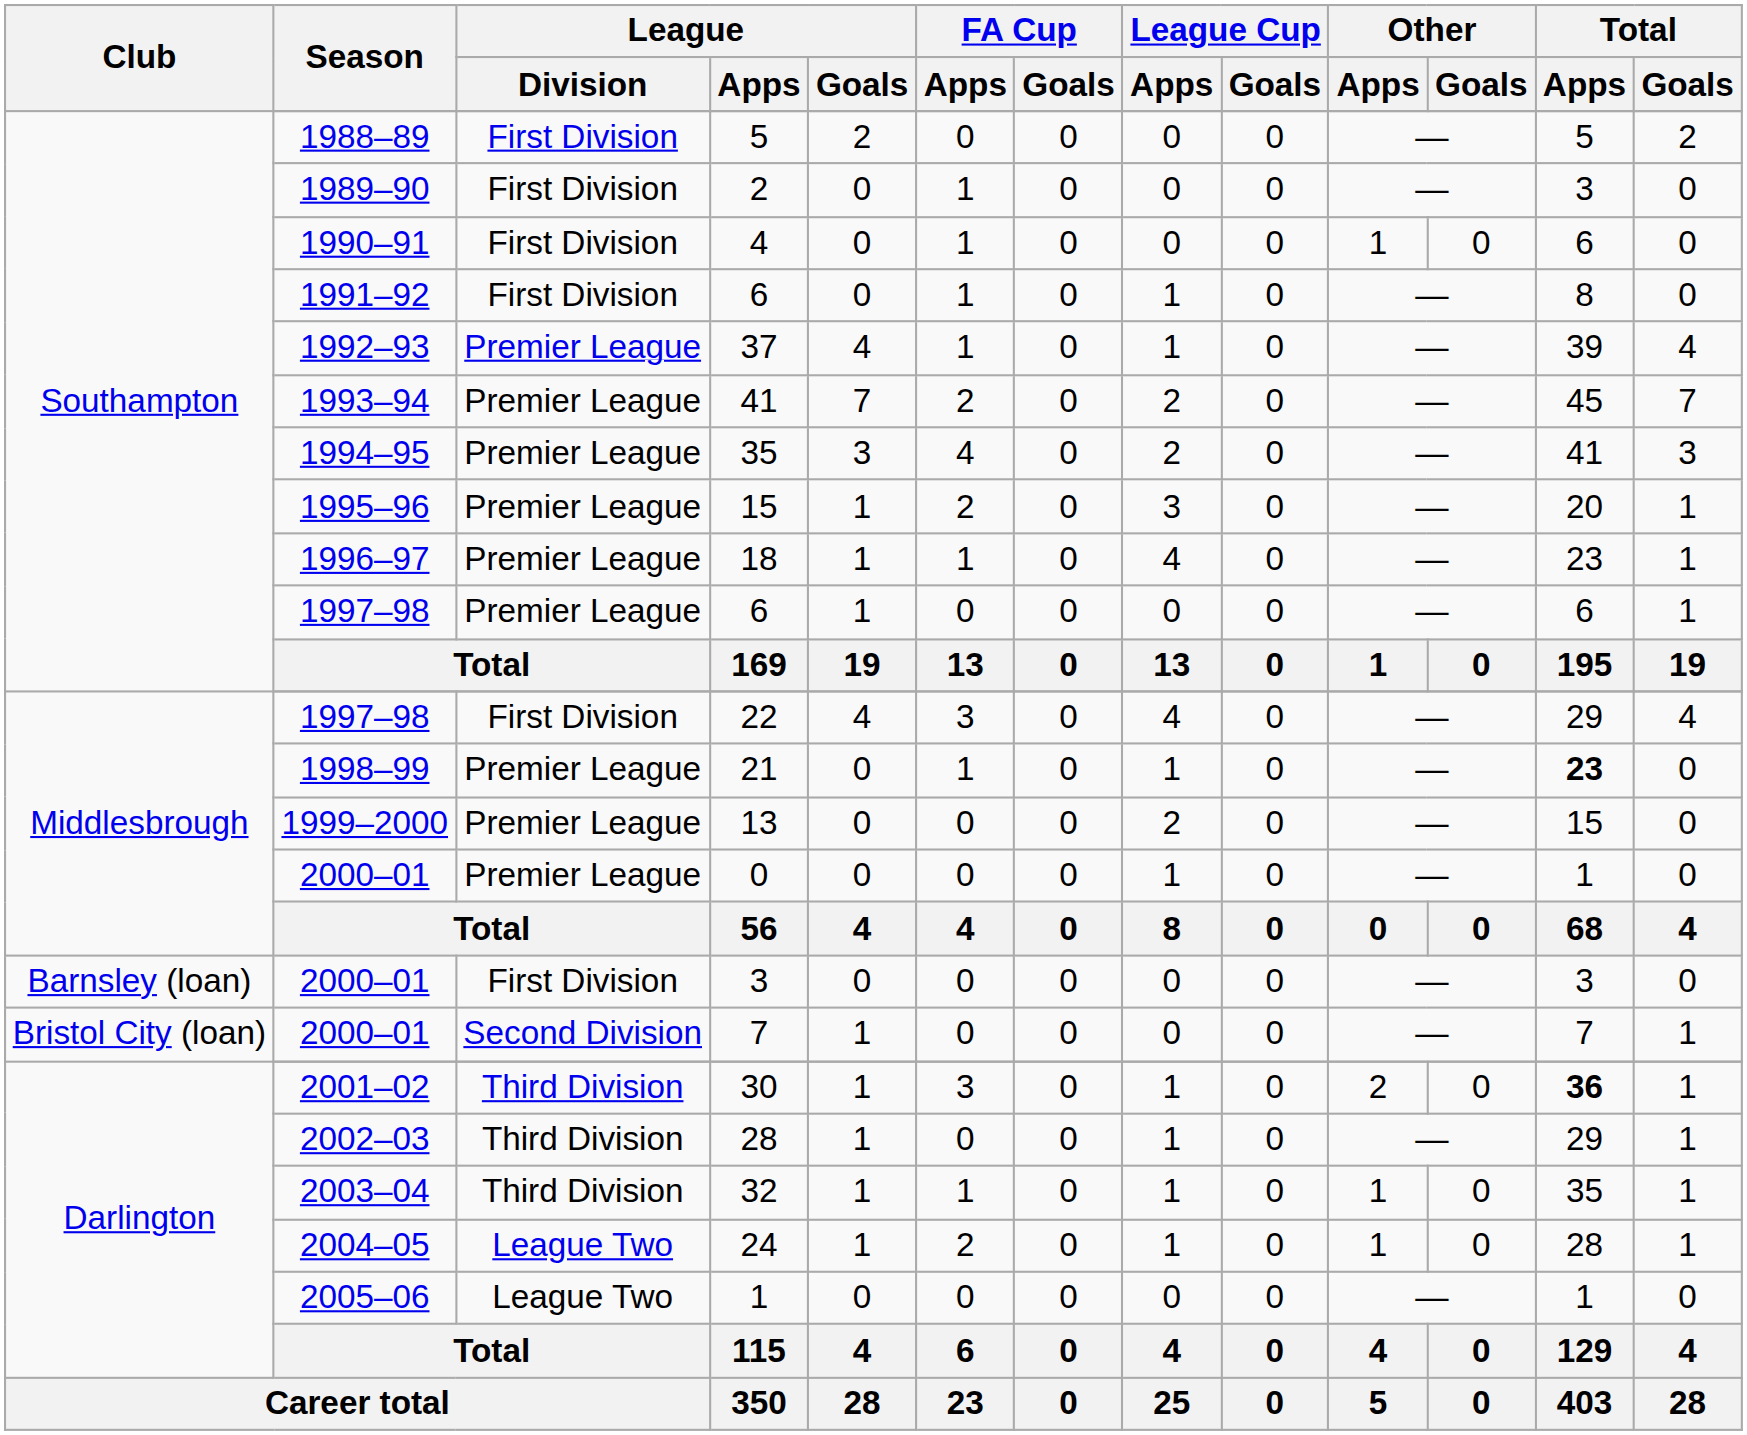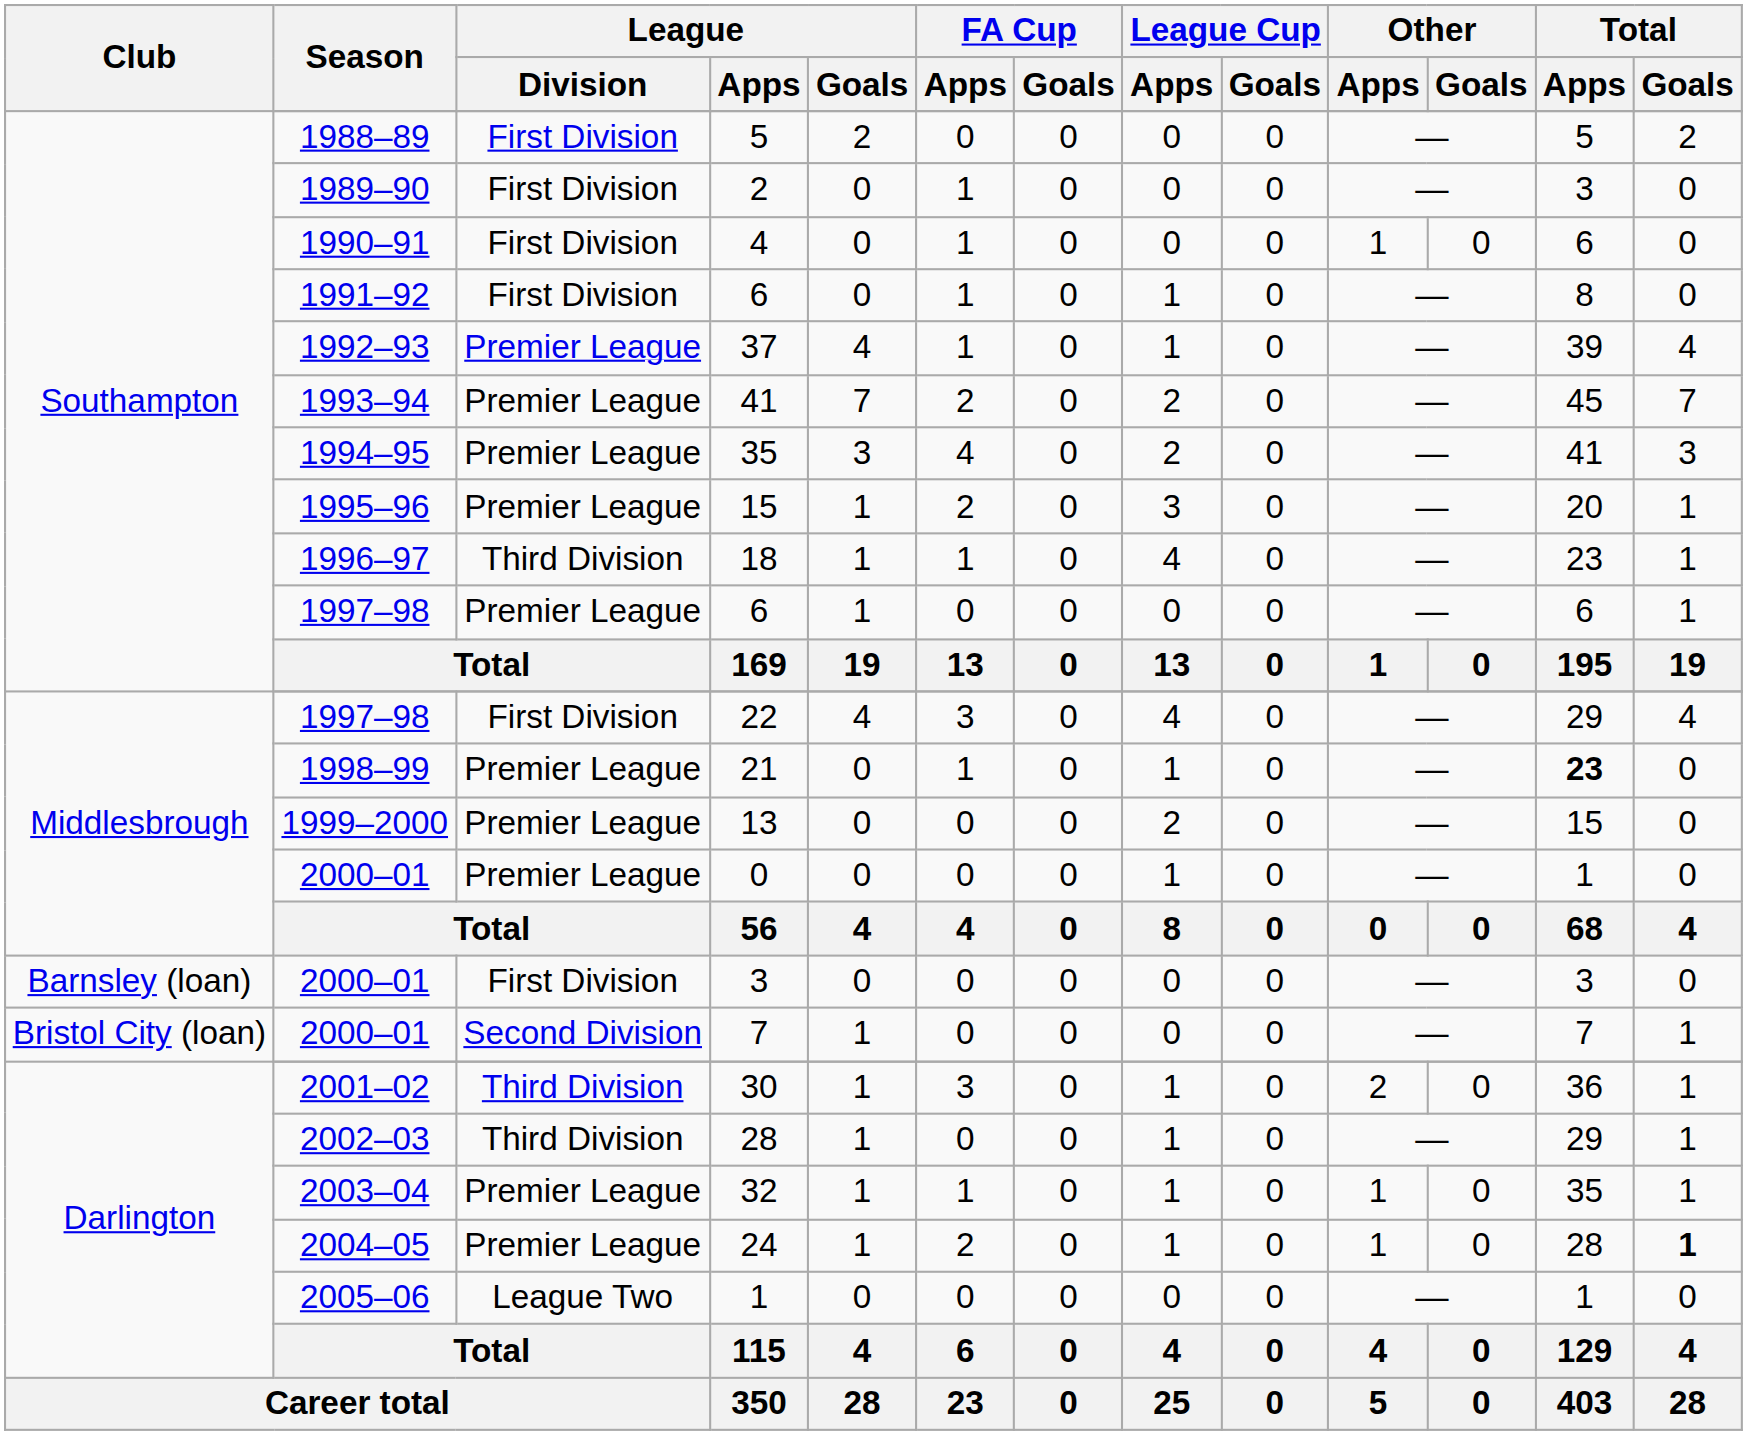18 | League / Division: Premier League -> Third Division
30 | Total / Apps: bold -> normal
32 | League / Division: Third Division -> Premier League
24 | League / Division: League Two -> Premier League
24 | Total / Goals: normal -> bold
